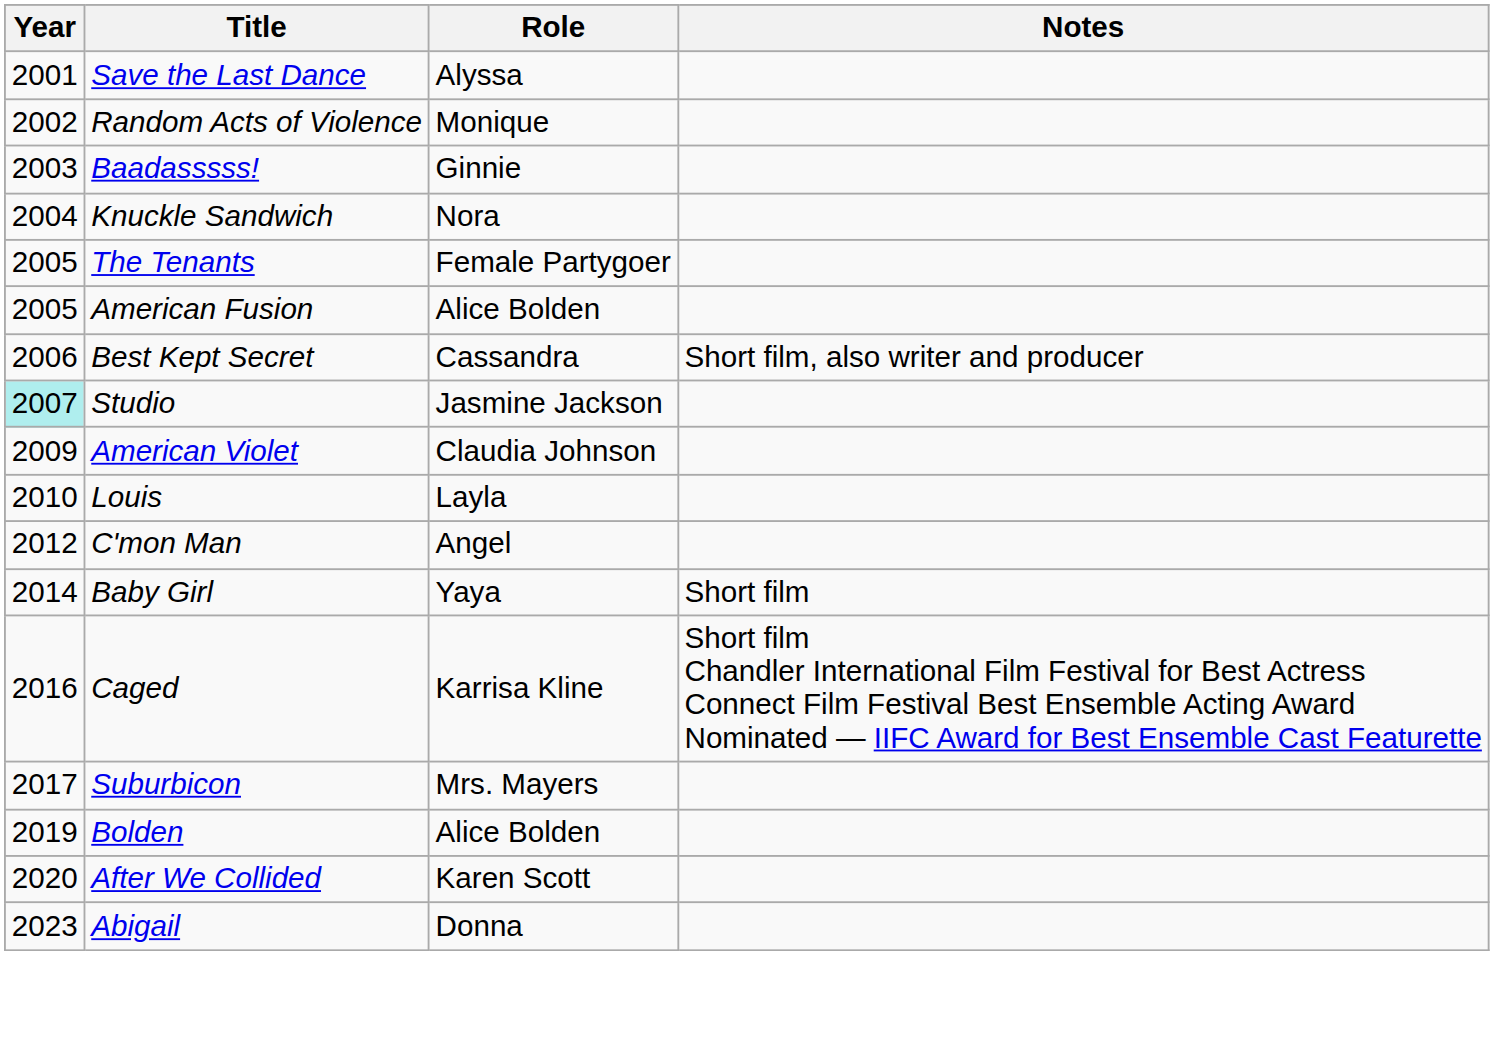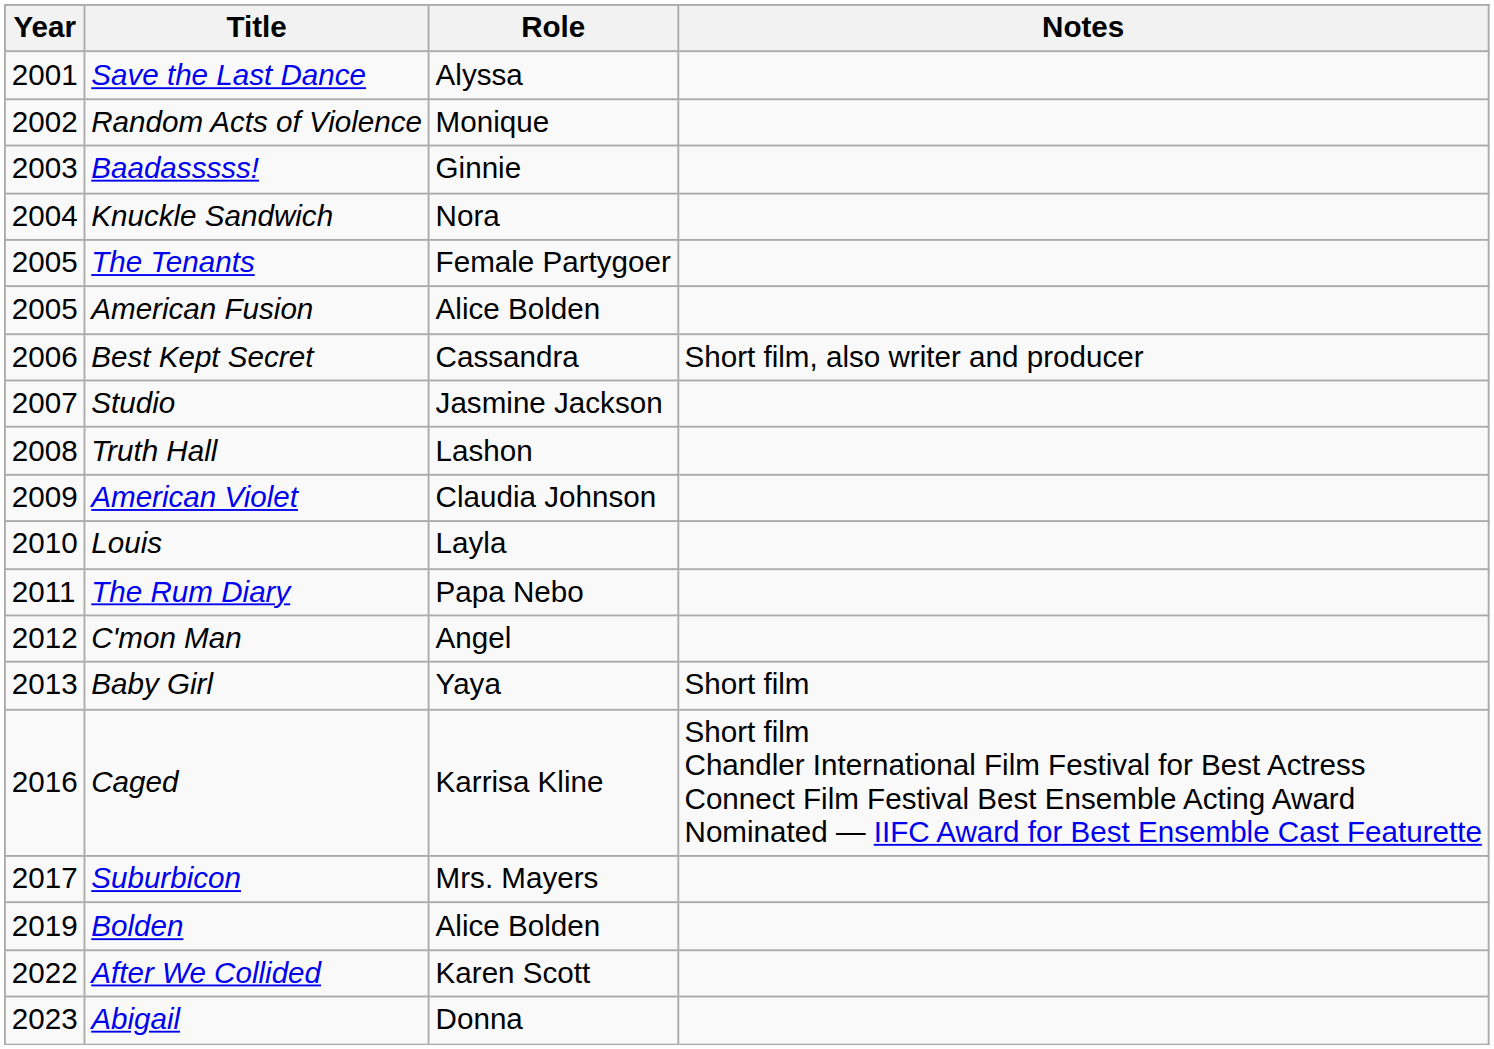Studio | Year: paleturquoise background -> no background
+ row: 2008 | Truth Hall | Lashon
+ row: 2011 | The Rum Diary | Papa Nebo
Baby Girl | Year: 2014 -> 2013
After We Collided | Year: 2020 -> 2022
